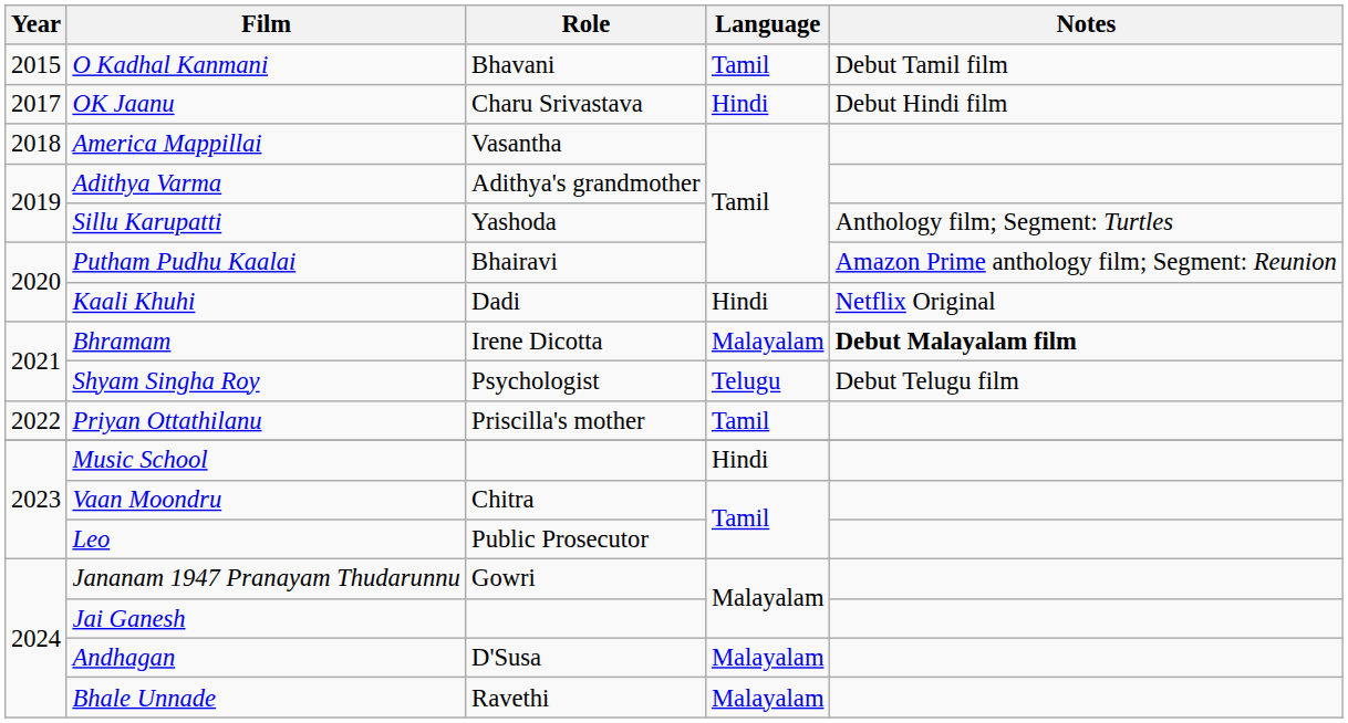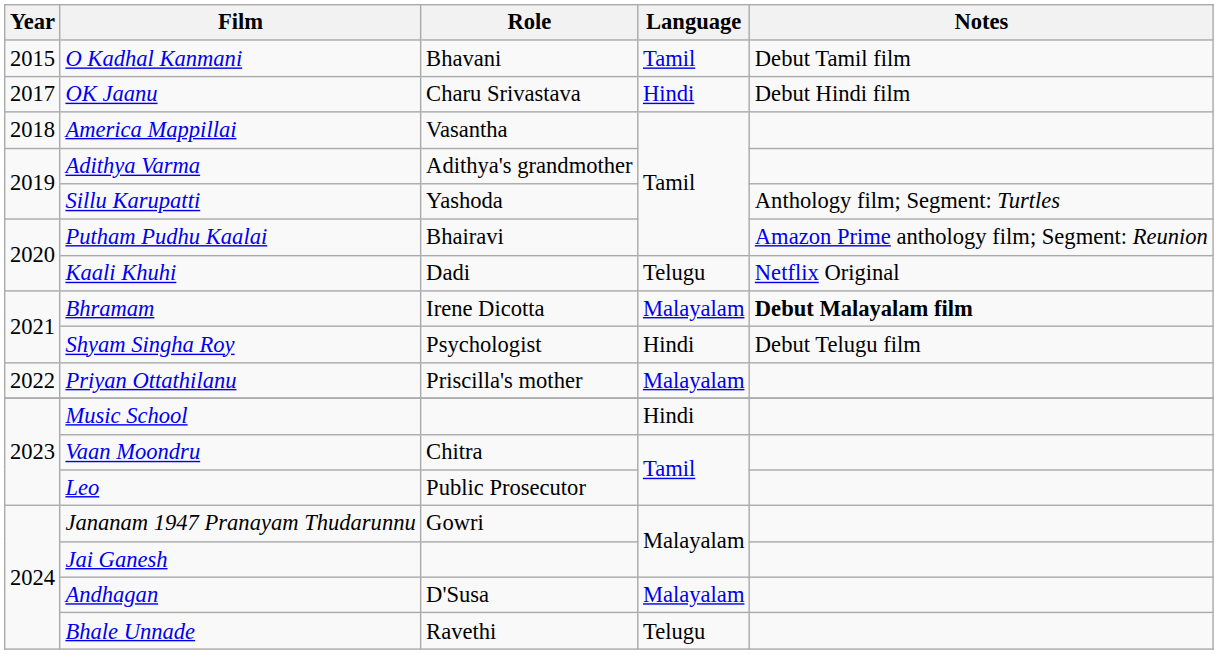Kaali Khuhi | Language: Hindi -> Telugu
Shyam Singha Roy | Language: Telugu -> Hindi
Priyan Ottathilanu | Language: Tamil -> Malayalam
Bhale Unnade | Language: Malayalam -> Telugu
